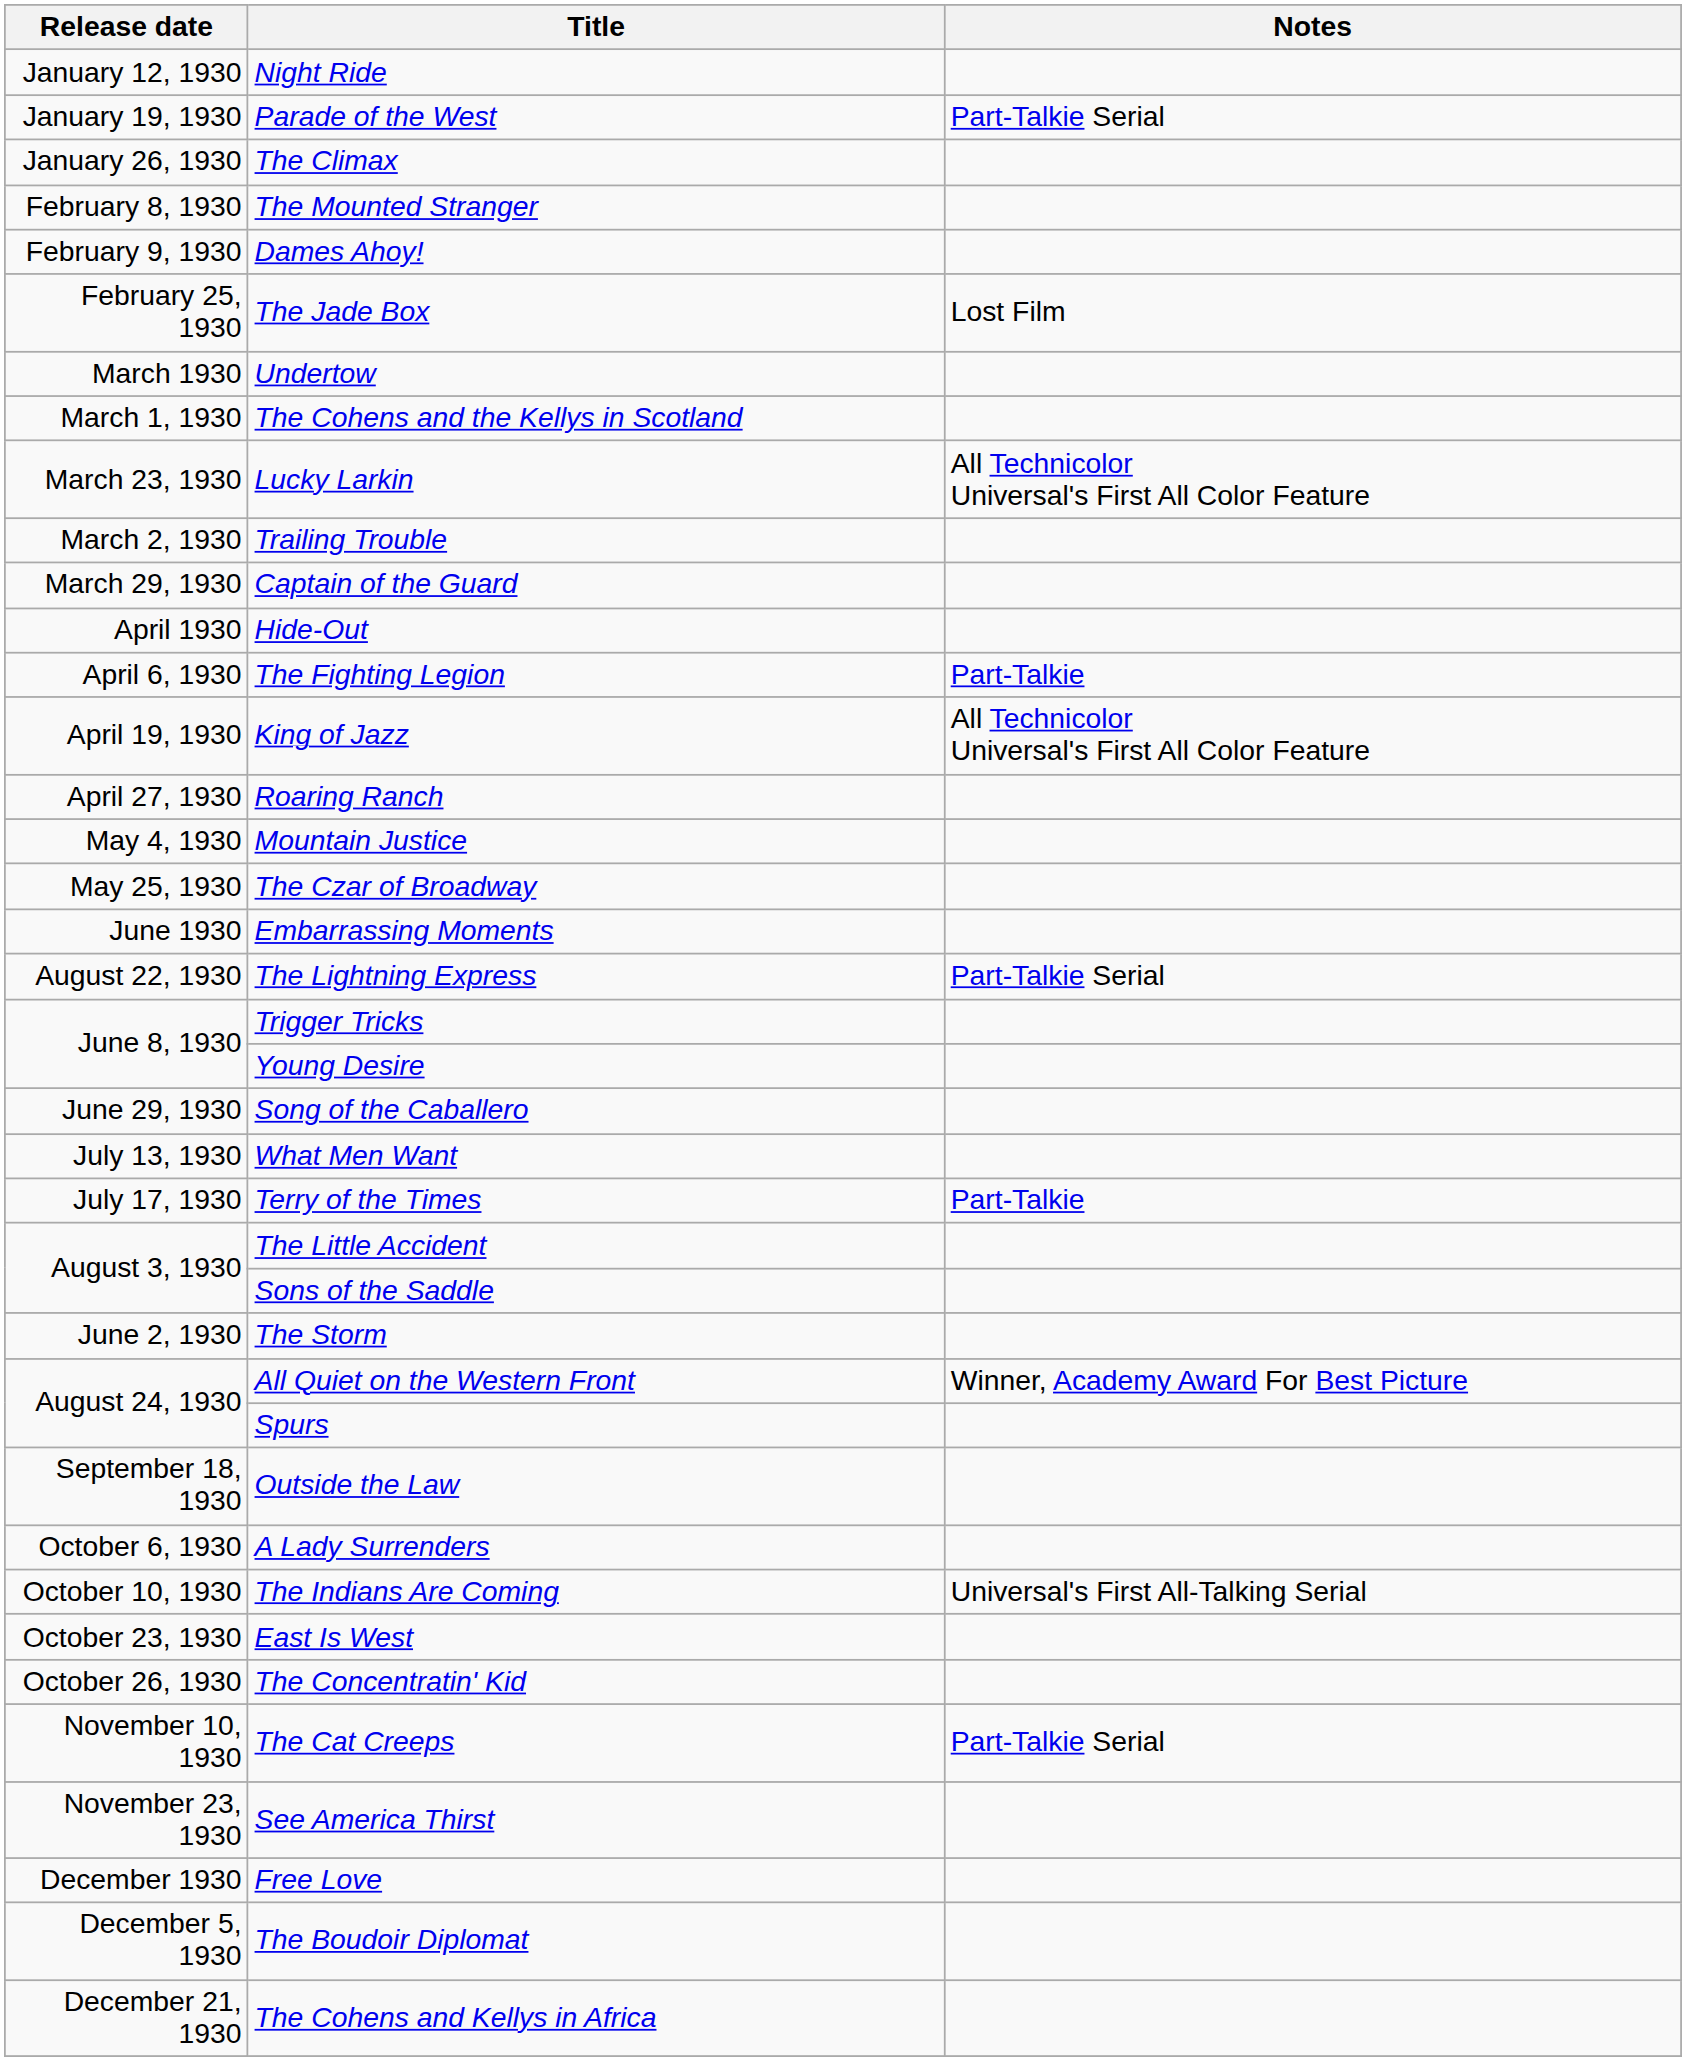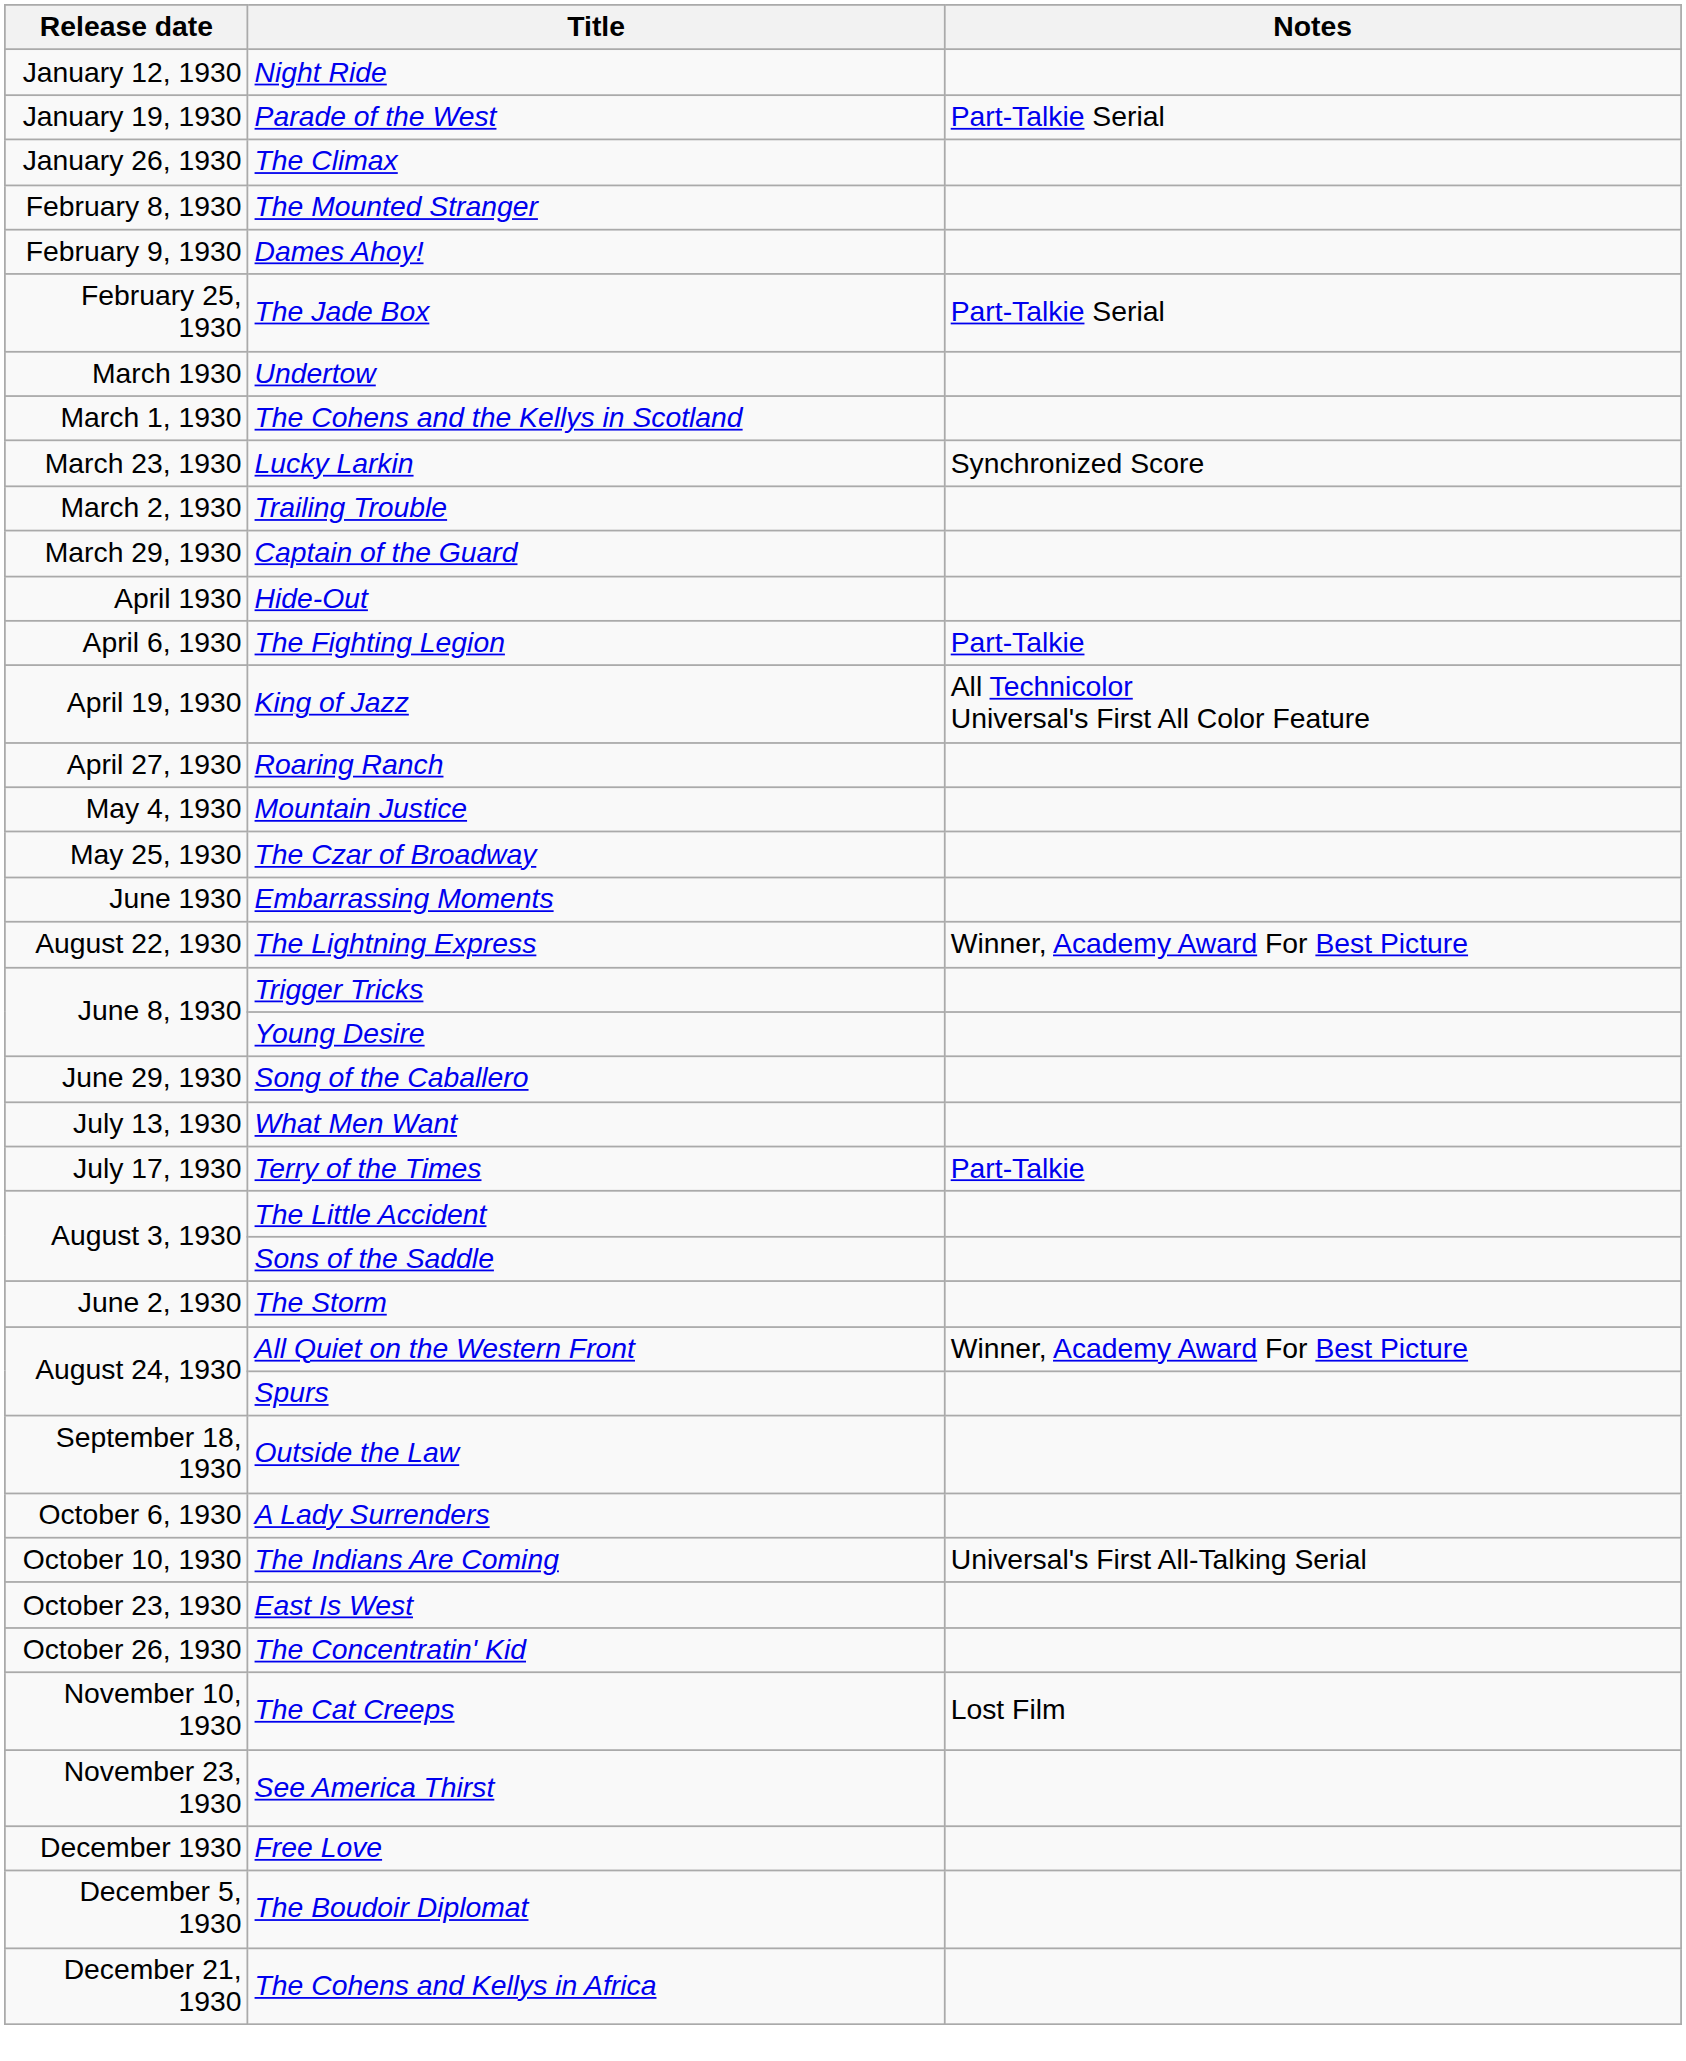The Jade Box | Notes: Lost Film -> Part-Talkie Serial
Lucky Larkin | Notes: All Technicolor Universal's First All Color Feature -> Synchronized Score
The Lightning Express | Notes: Part-Talkie Serial -> Winner, Academy Award For Best Picture
The Cat Creeps | Notes: Part-Talkie Serial -> Lost Film
